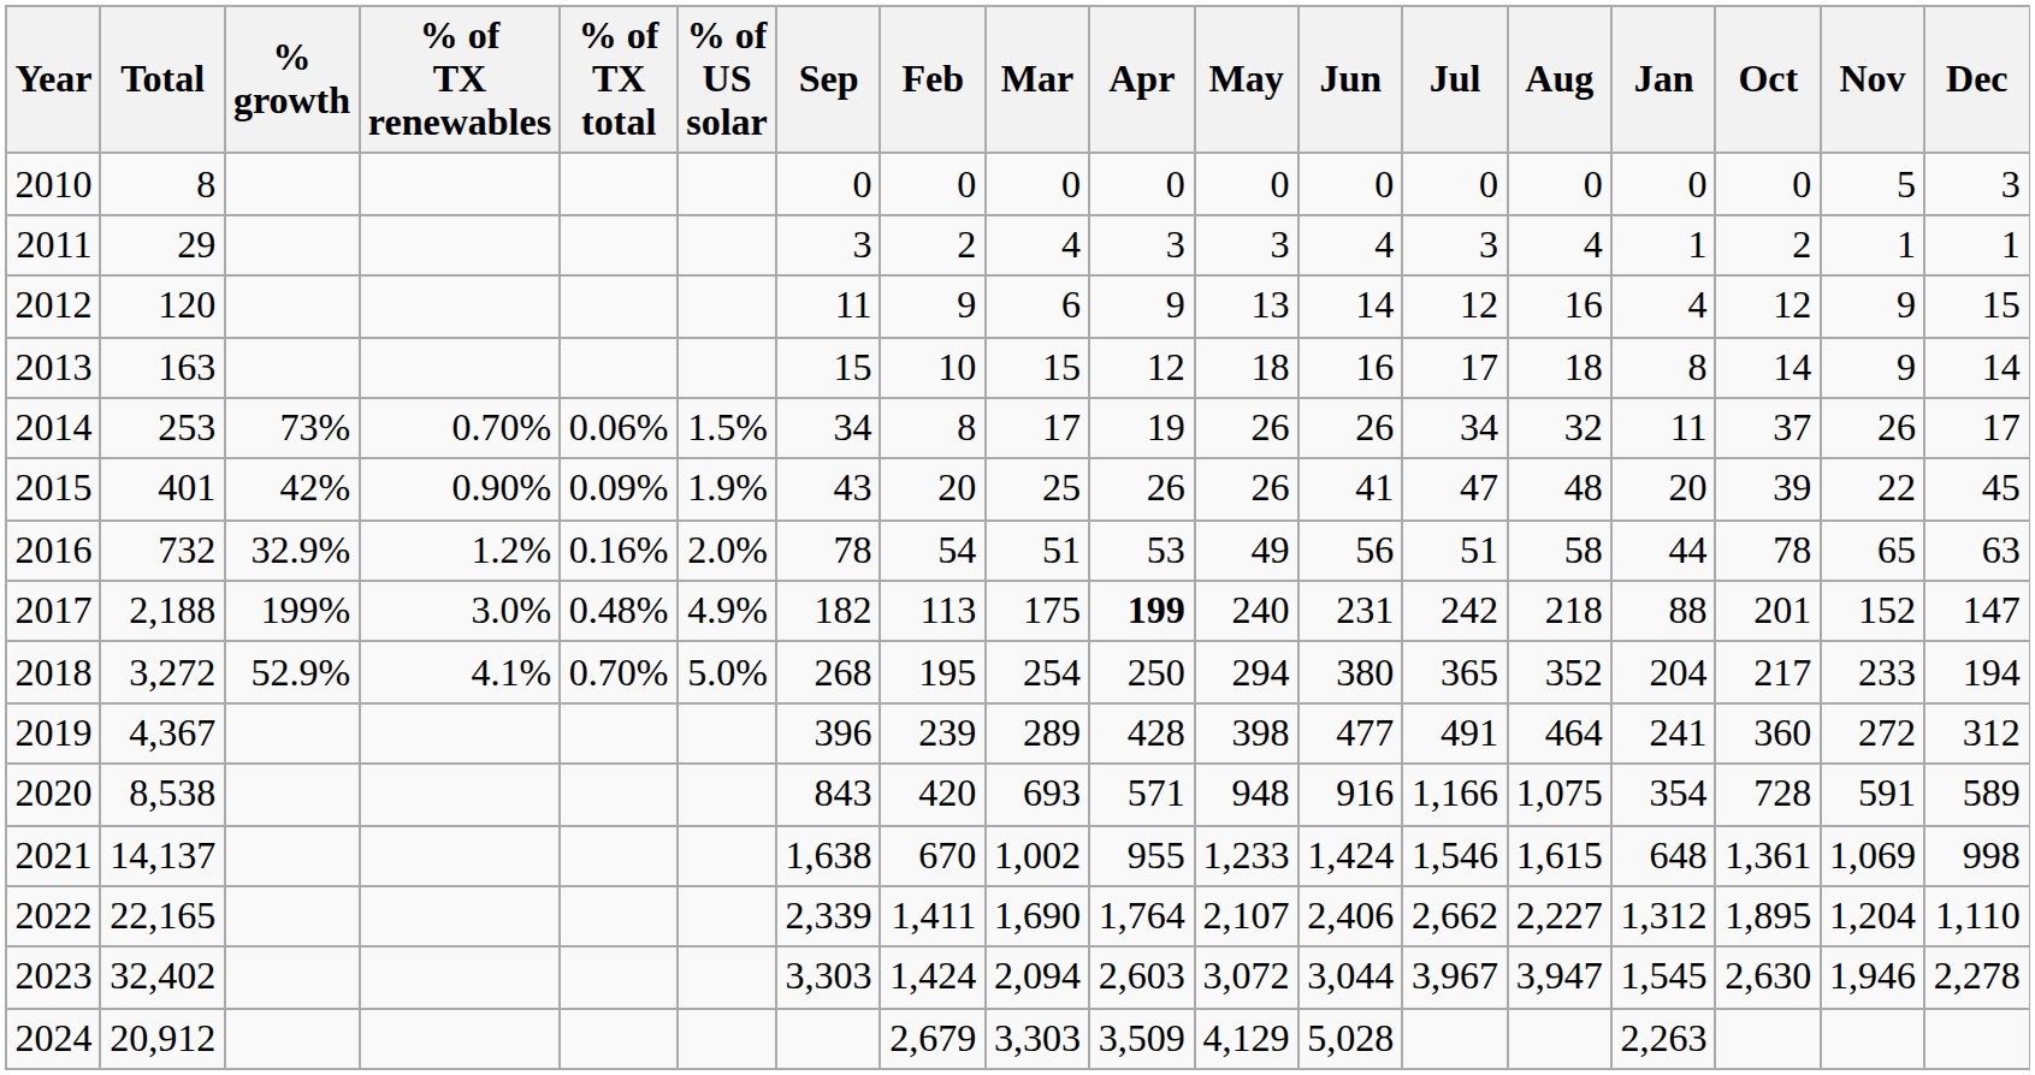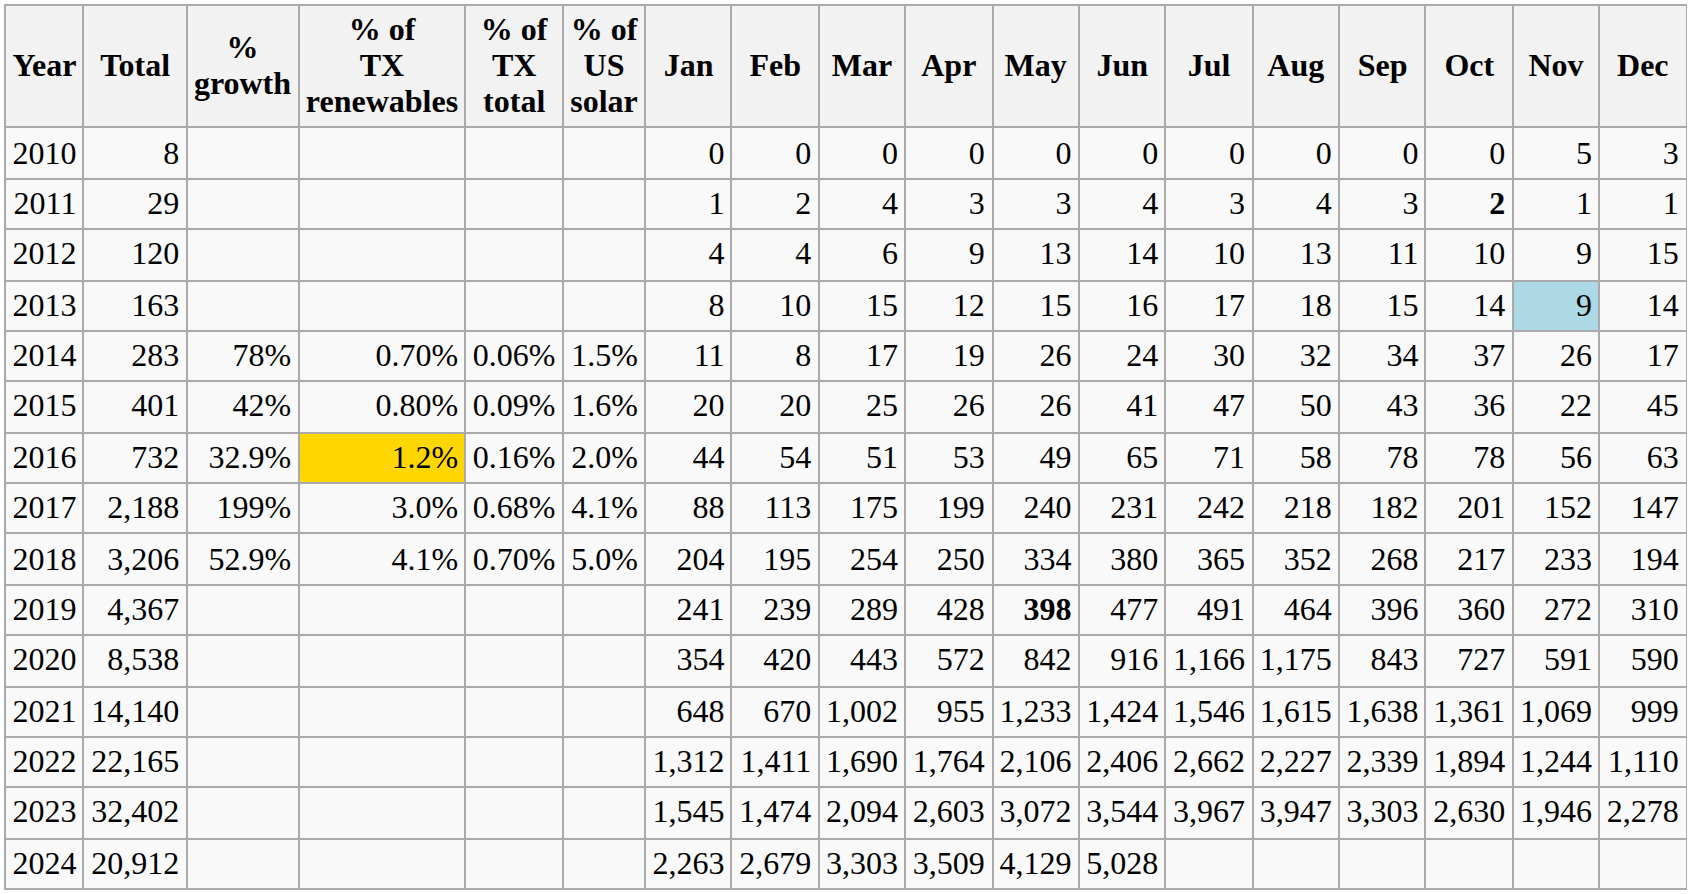columns swapped: Jan <-> Sep
2011 | Oct: normal -> bold
2012 | Feb: 9 -> 4
2012 | Jul: 12 -> 10
2012 | Aug: 16 -> 13
2012 | Oct: 12 -> 10
2013 | May: 18 -> 15
2013 | Nov: no background -> lightblue background
2014 | Total: 253 -> 283
2014 | % growth: 73% -> 78%
2014 | Jun: 26 -> 24
2014 | Jul: 34 -> 30
2015 | % of TX renewables: 0.90% -> 0.80%
2015 | % of US solar: 1.9% -> 1.6%
2015 | Aug: 48 -> 50
2015 | Oct: 39 -> 36
2016 | % of TX renewables: no background -> gold background
2016 | Jun: 56 -> 65
2016 | Jul: 51 -> 71
2016 | Nov: 65 -> 56
2017 | % of TX total: 0.48% -> 0.68%
2017 | % of US solar: 4.9% -> 4.1%
2017 | Apr: bold -> normal
2018 | Total: 3,272 -> 3,206
2018 | May: 294 -> 334
2019 | May: normal -> bold
2019 | Dec: 312 -> 310
2020 | Mar: 693 -> 443
2020 | Apr: 571 -> 572
2020 | May: 948 -> 842
2020 | Aug: 1,075 -> 1,175
2020 | Oct: 728 -> 727
2020 | Dec: 589 -> 590
2021 | Total: 14,137 -> 14,140
2021 | Dec: 998 -> 999
2022 | May: 2,107 -> 2,106
2022 | Oct: 1,895 -> 1,894
2022 | Nov: 1,204 -> 1,244
2023 | Feb: 1,424 -> 1,474
2023 | Jun: 3,044 -> 3,544
